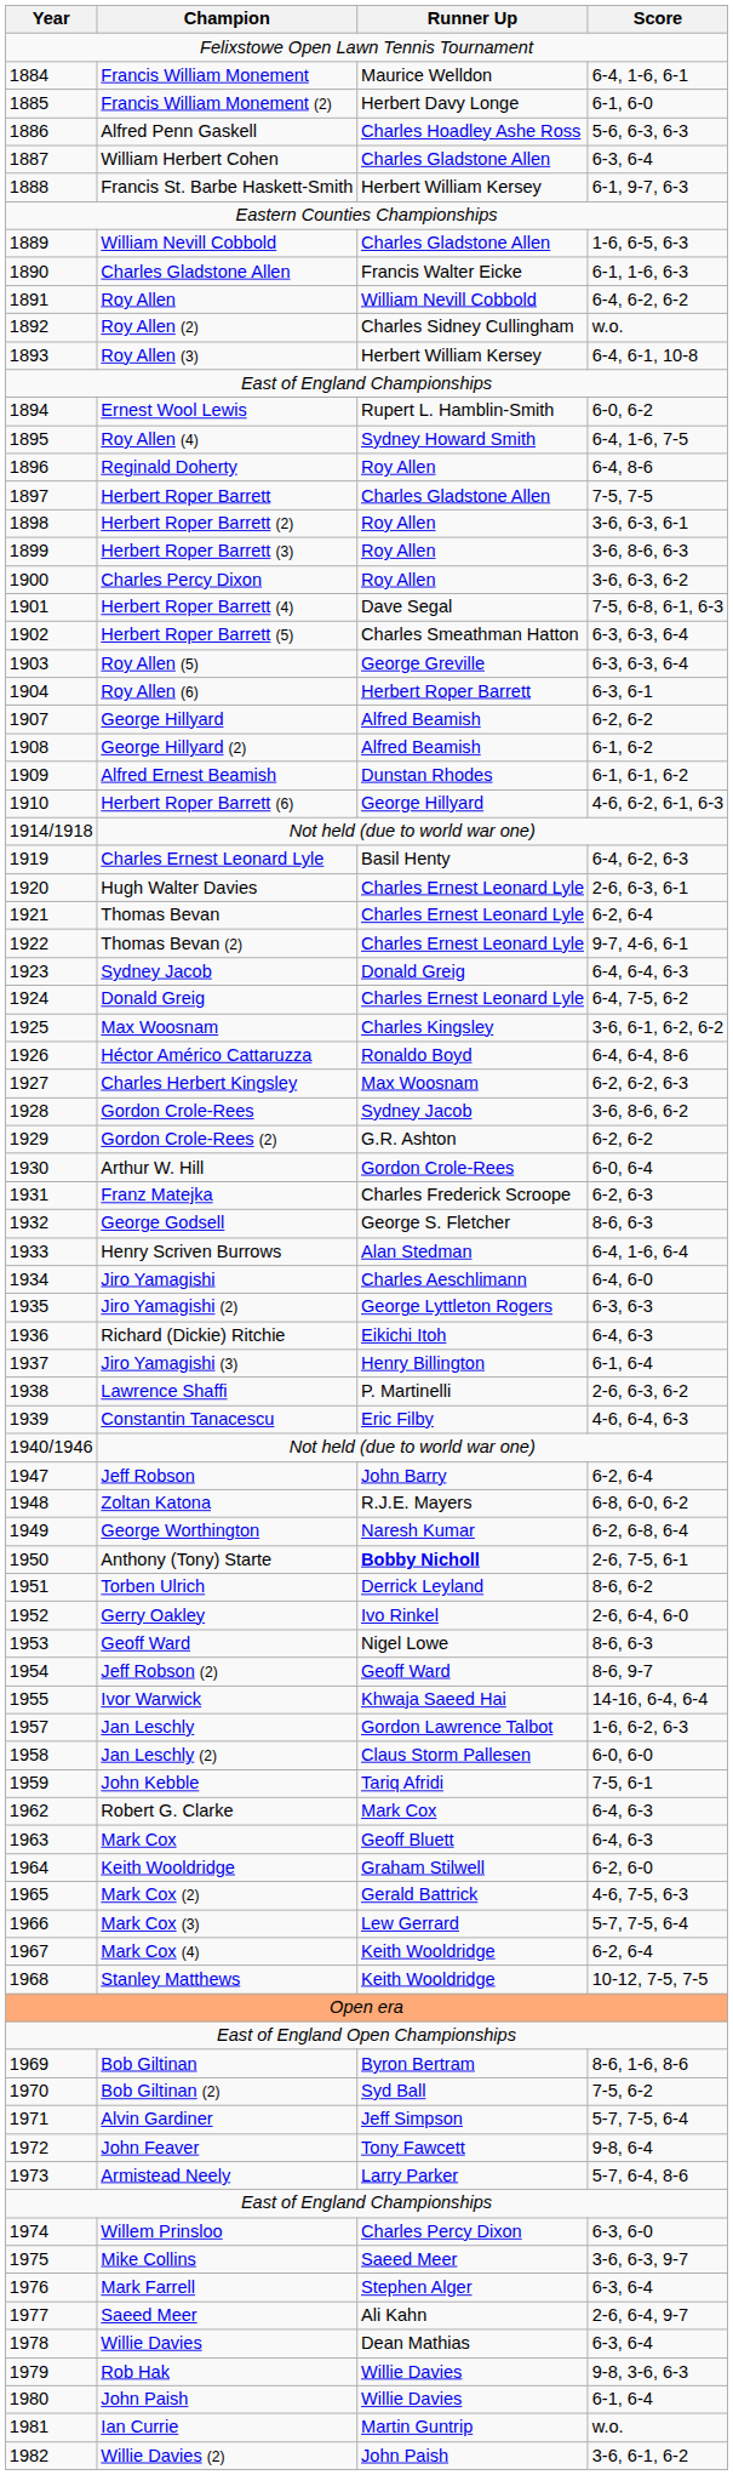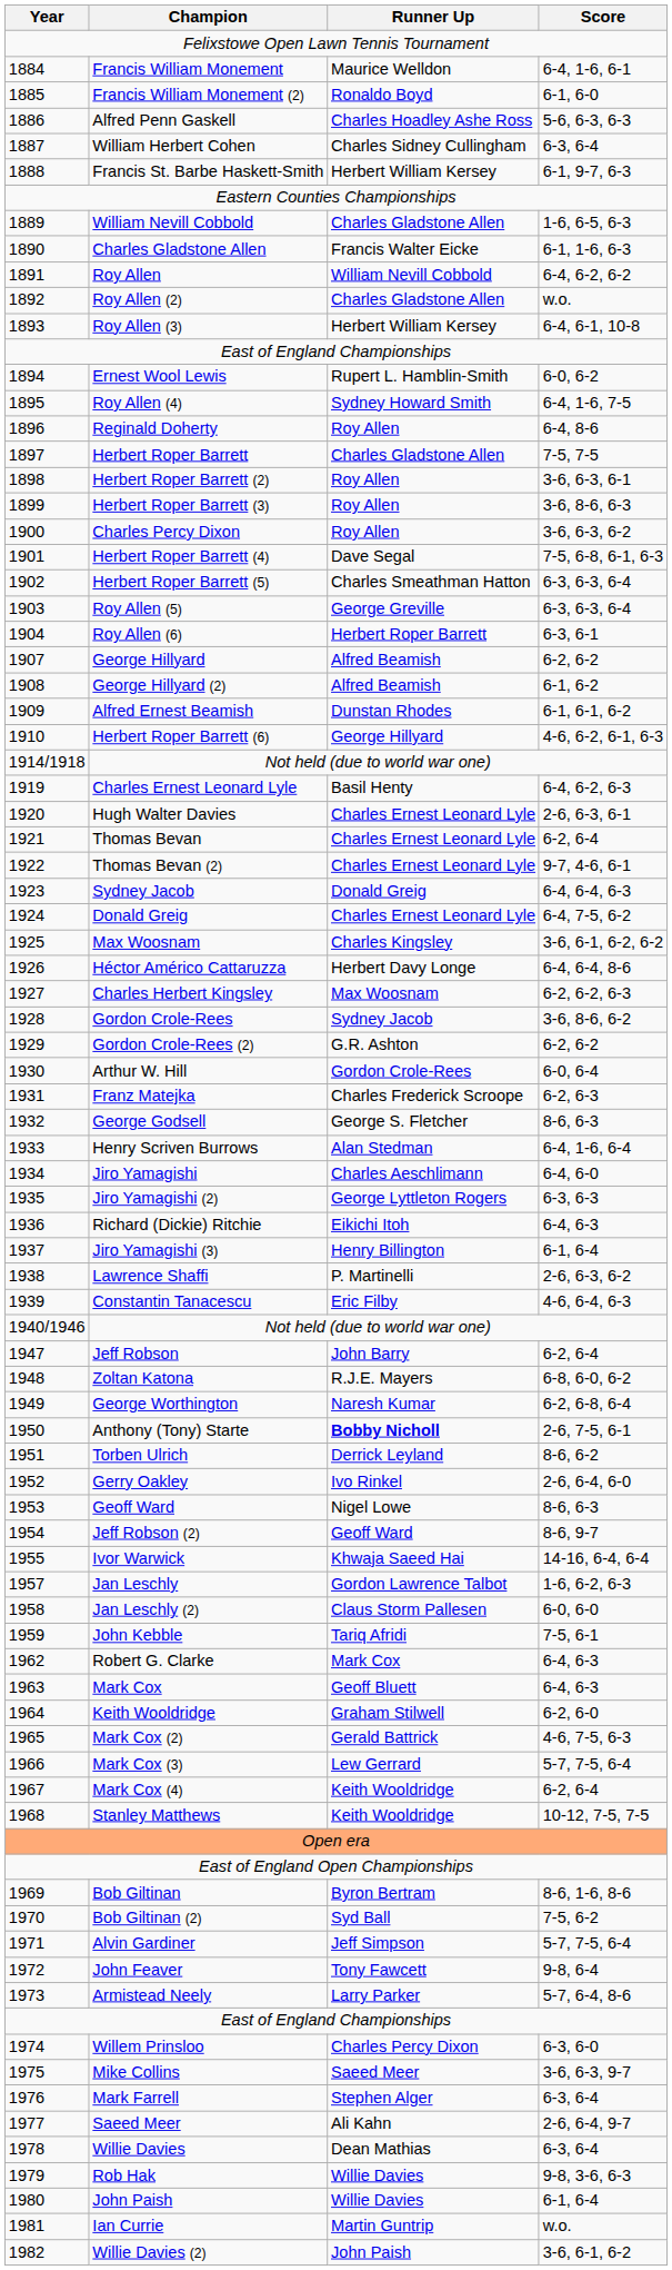Francis William Monement (2) | Runner Up: Herbert Davy Longe -> Ronaldo Boyd
William Herbert Cohen | Runner Up: Charles Gladstone Allen -> Charles Sidney Cullingham
Roy Allen (2) | Runner Up: Charles Sidney Cullingham -> Charles Gladstone Allen
Héctor Américo Cattaruzza | Runner Up: Ronaldo Boyd -> Herbert Davy Longe
